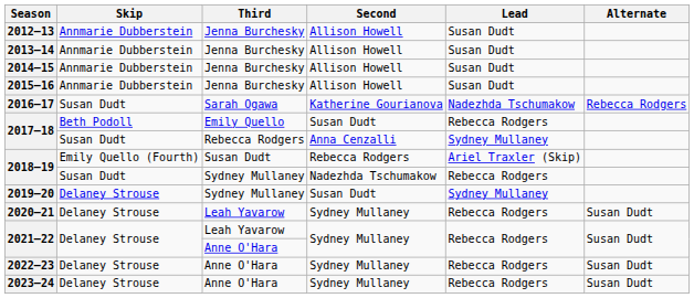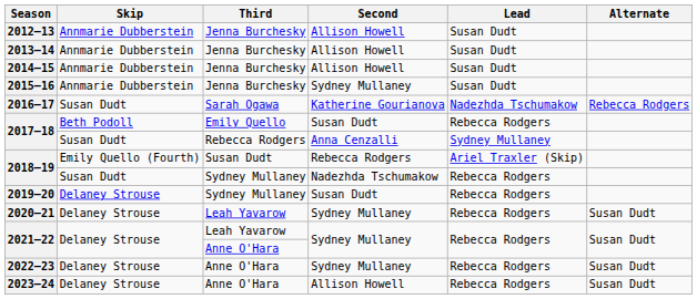2015–16 | Second: Allison Howell -> Sydney Mullaney
2019–20 | Lead: Sydney Mullaney -> Rebecca Rodgers
2023–24 | Second: Sydney Mullaney -> Allison Howell
